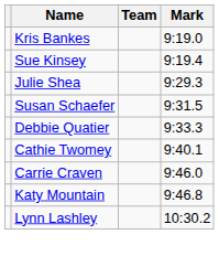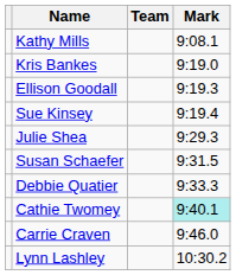+ row: Kathy Mills | 9:08.1
+ row: Ellison Goodall | 9:19.3
Cathie Twomey | Mark: no background -> paleturquoise background
- row: Katy Mountain | 9:46.8
